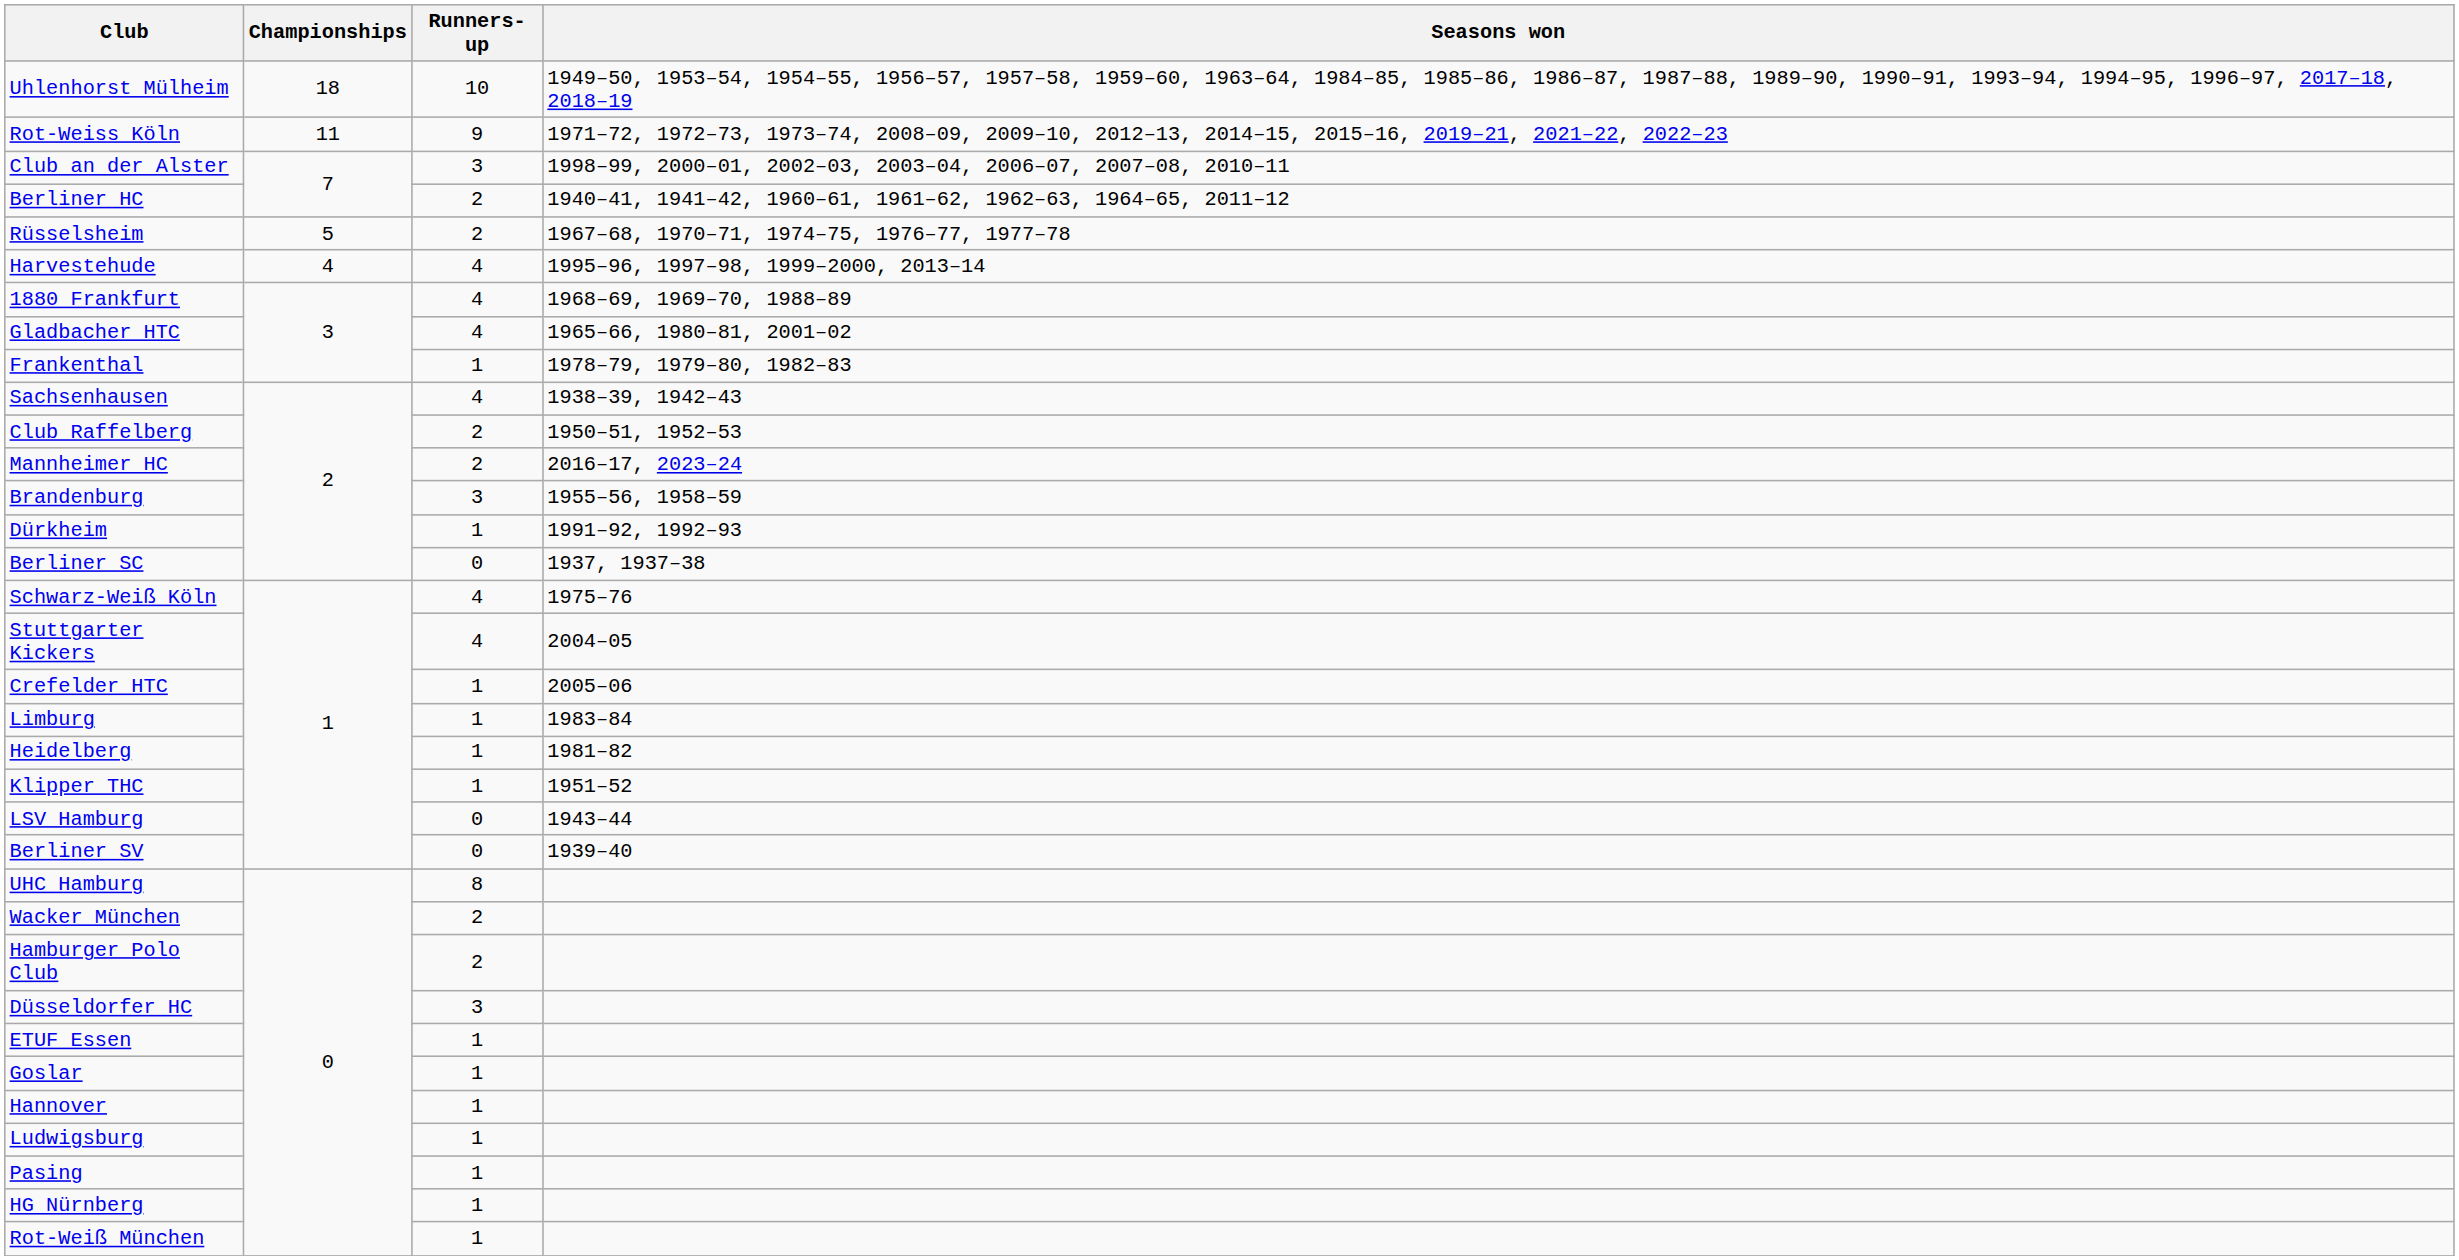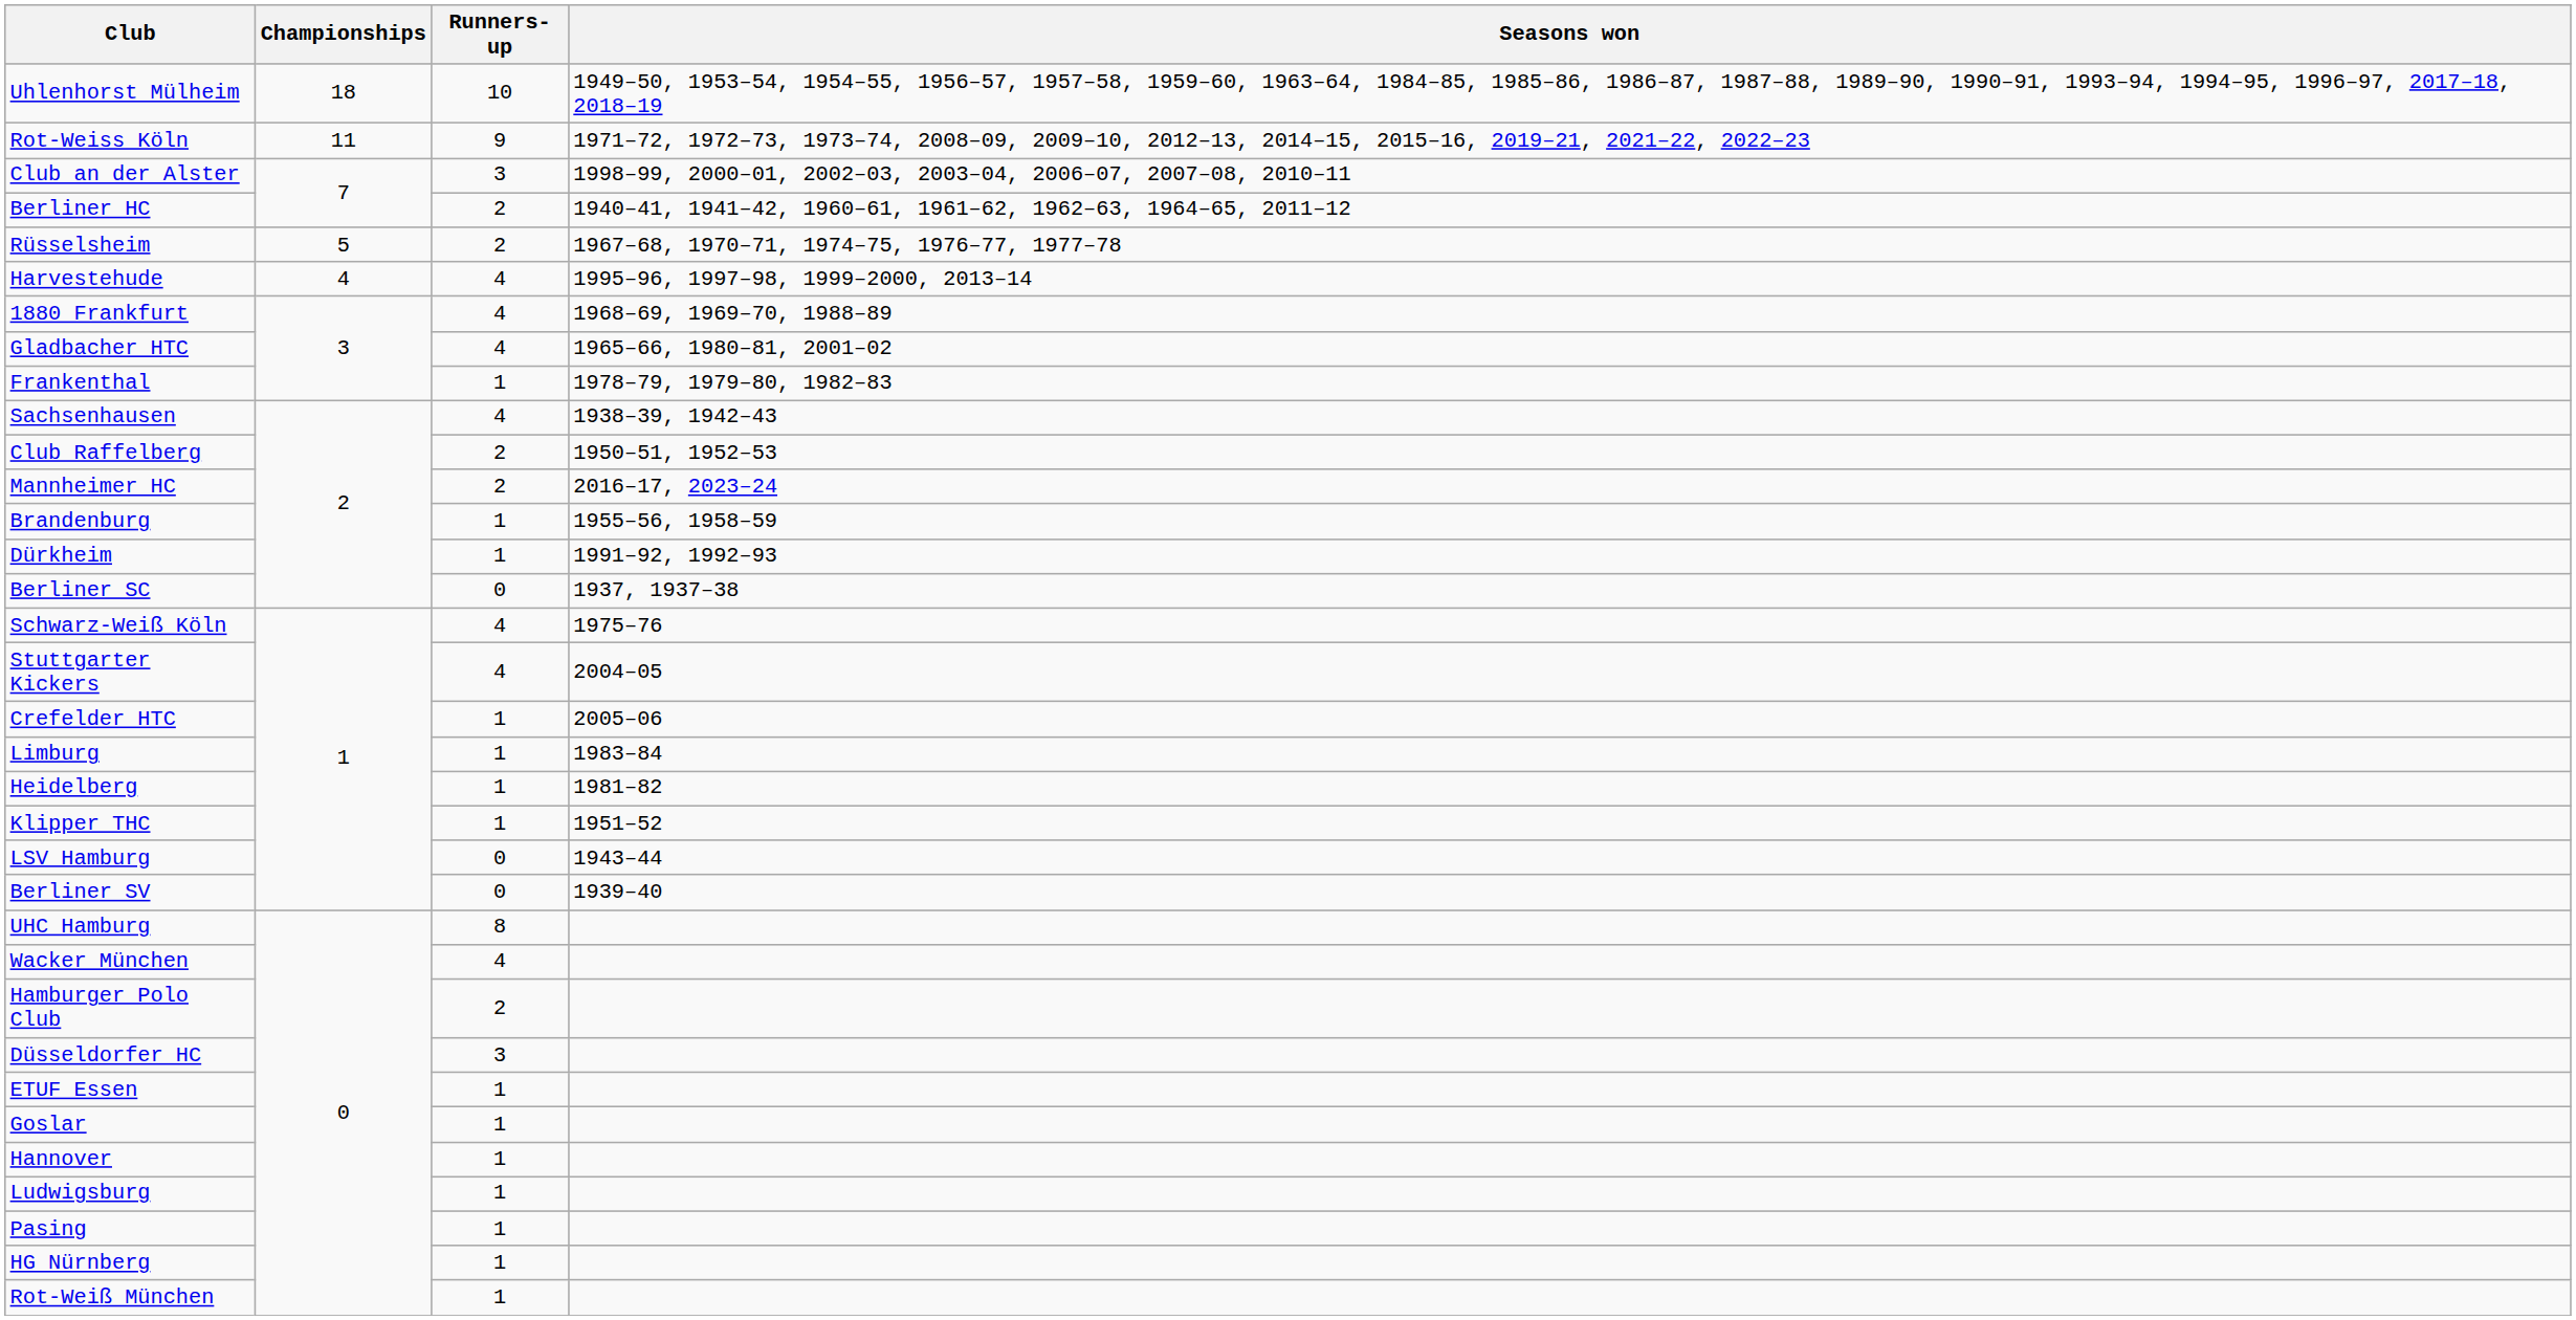Brandenburg | Runners-up: 3 -> 1
Wacker München | Runners-up: 2 -> 4
